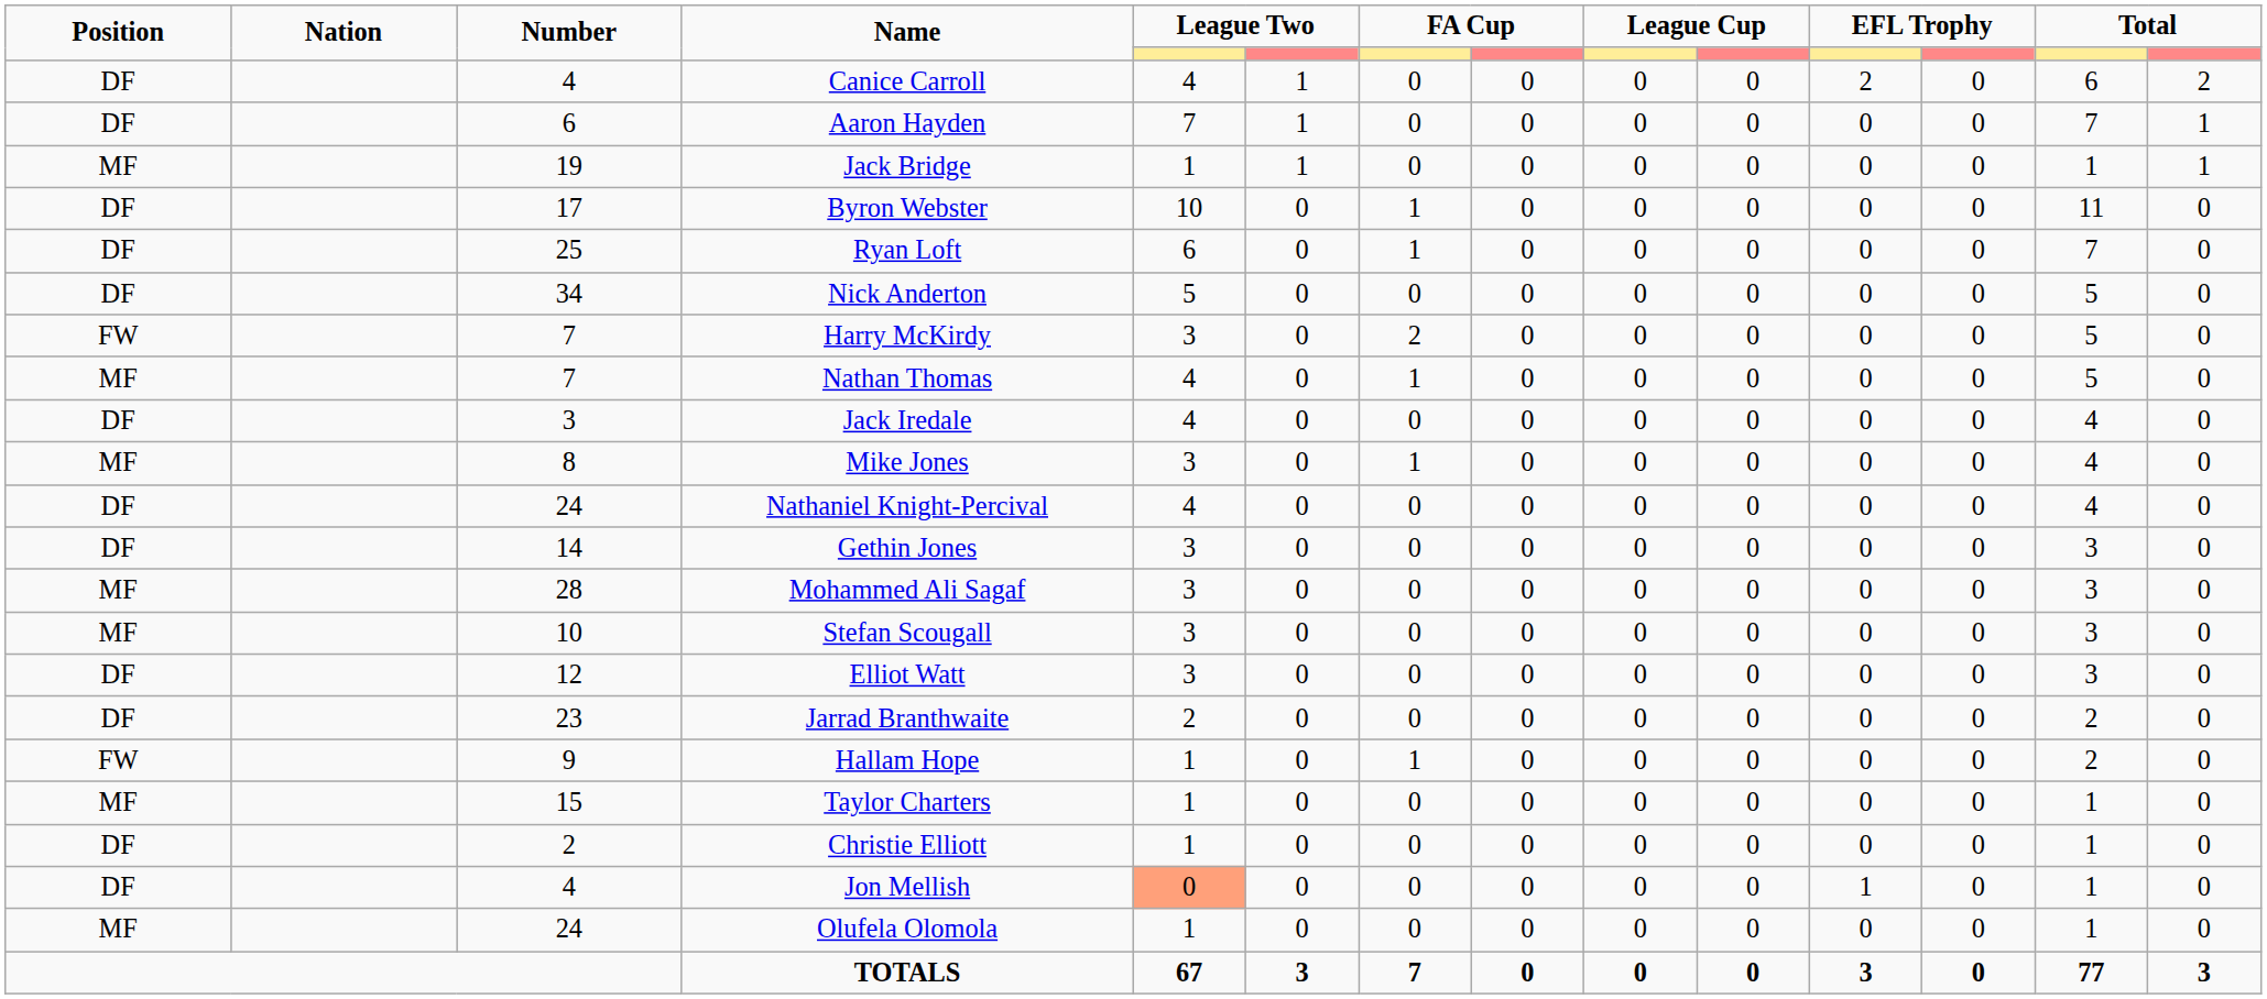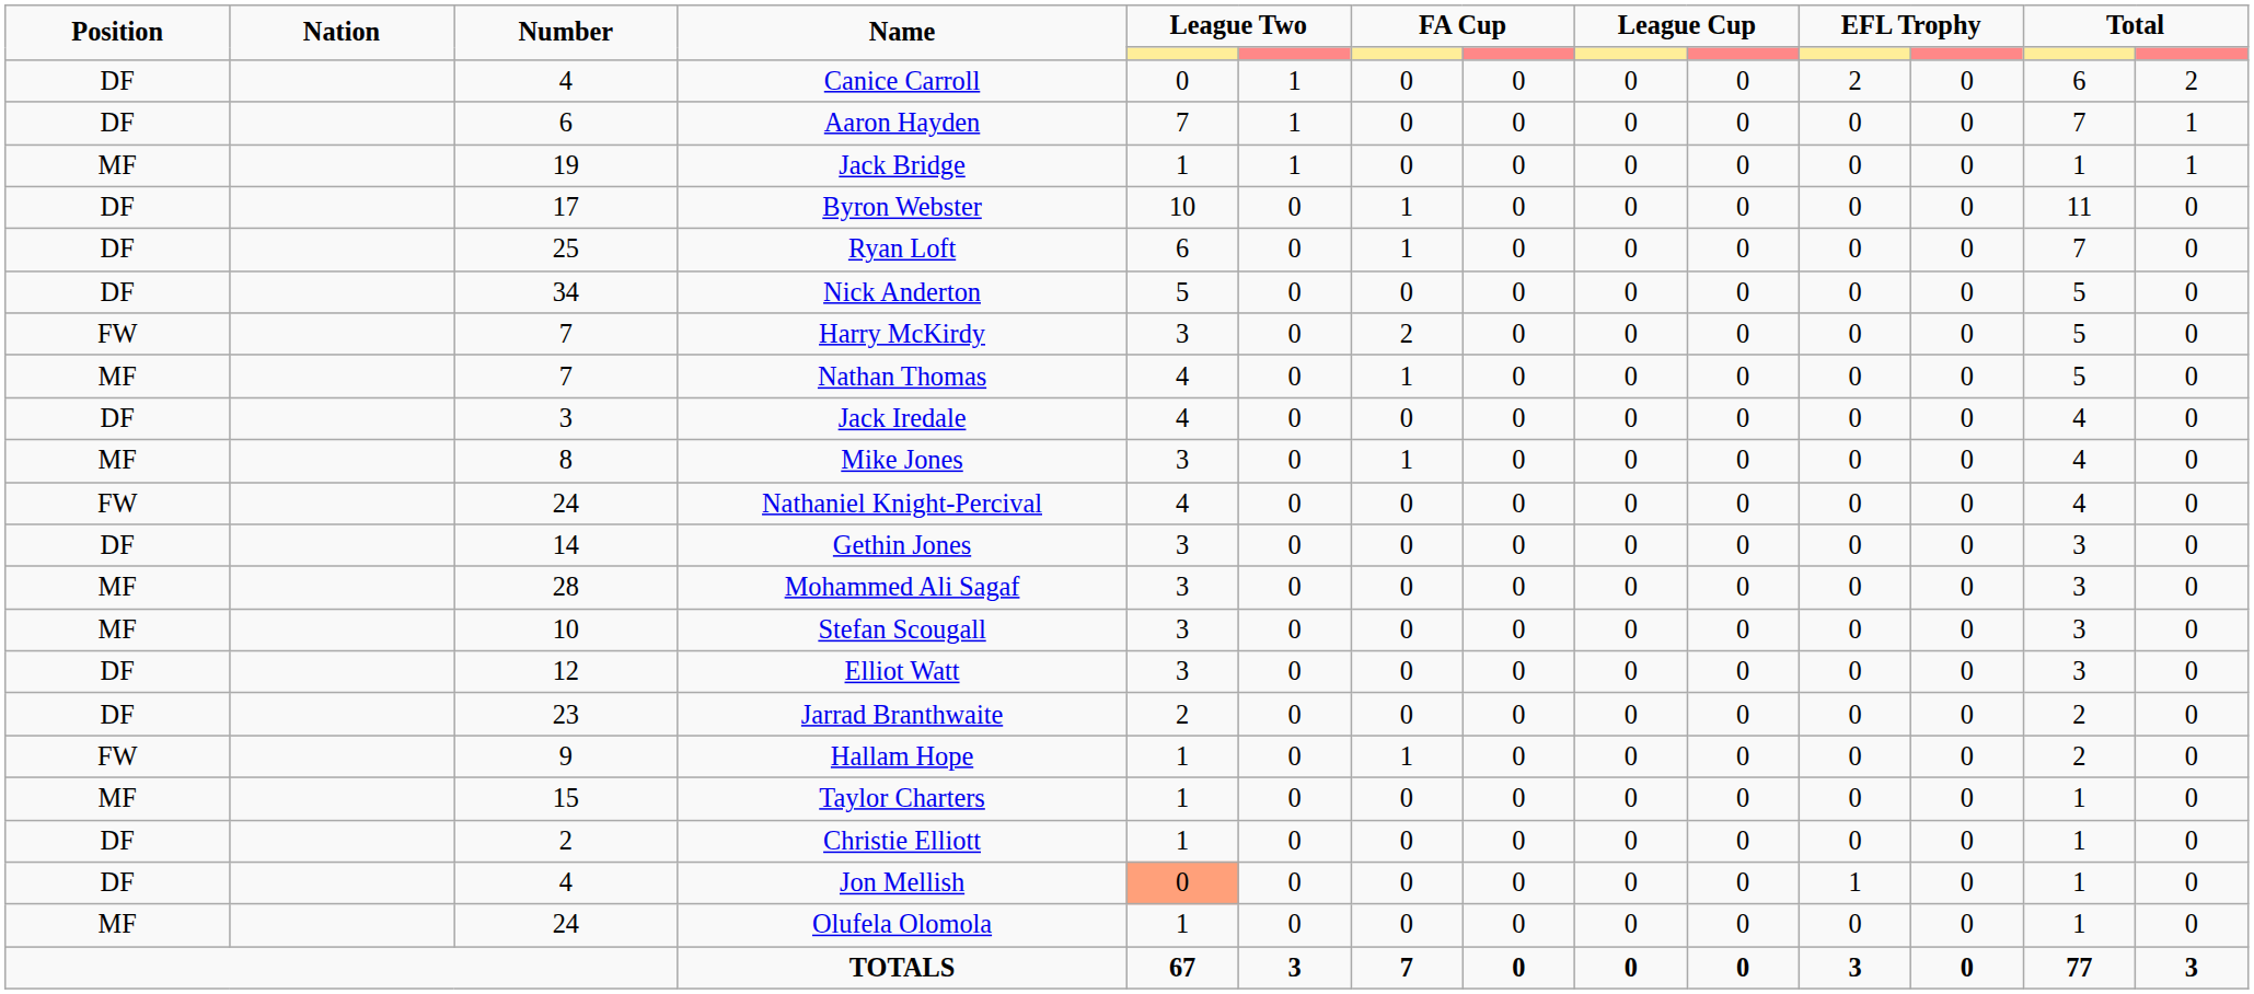Canice Carroll | column 5: 4 -> 0
Nathaniel Knight-Percival | Position: DF -> FW
